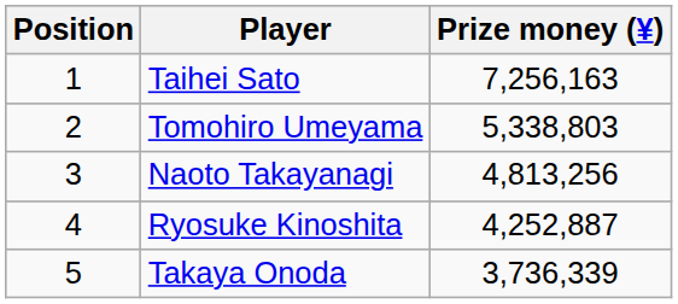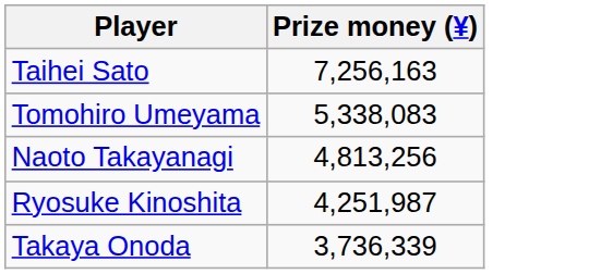- column: Position | 1 | 2 | 3 | 4 | 5
Tomohiro Umeyama | Prize money (¥): 5,338,803 -> 5,338,083
Ryosuke Kinoshita | Prize money (¥): 4,252,887 -> 4,251,987
